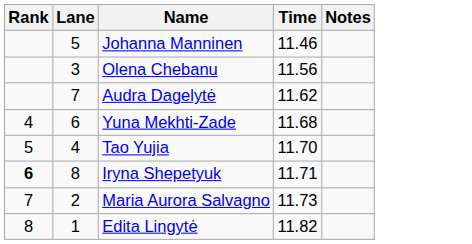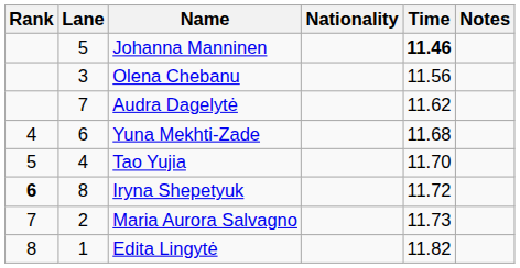+ column: Nationality
Johanna Manninen | Time: normal -> bold
Iryna Shepetyuk | Time: 11.71 -> 11.72
